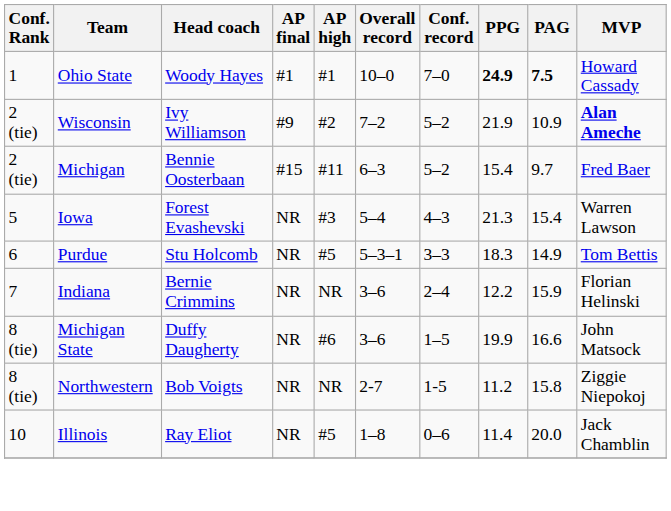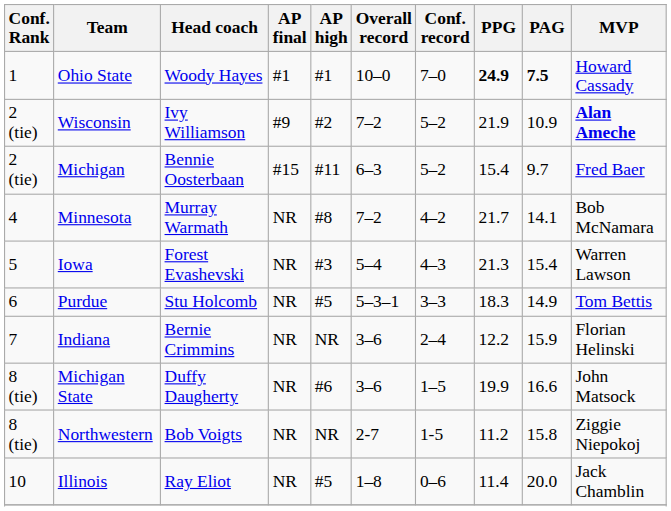+ row: 4 | Minnesota | Murray Warmath | NR | #8 | 7–2 | 4–2 | 21.7 | 14.1 | Bob McNamara
